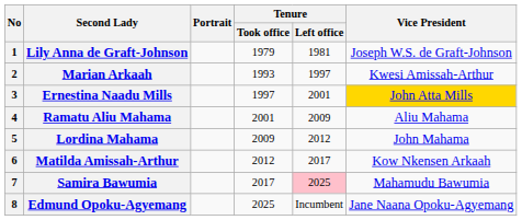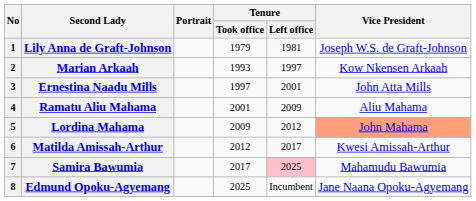Marian Arkaah | Vice President: Kwesi Amissah-Arthur -> Kow Nkensen Arkaah
Ernestina Naadu Mills | Vice President: gold background -> no background
Lordina Mahama | Vice President: no background -> lightsalmon background
Matilda Amissah-Arthur | Vice President: Kow Nkensen Arkaah -> Kwesi Amissah-Arthur
